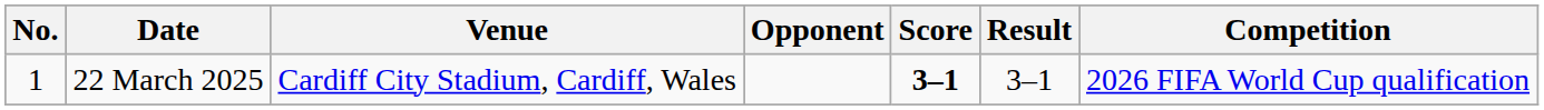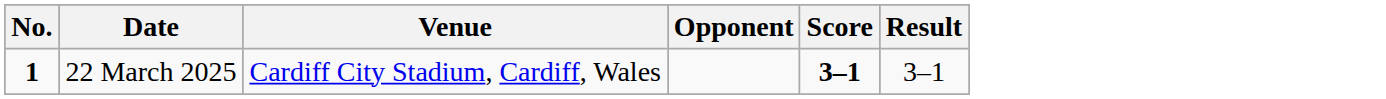- column: Competition | 2026 FIFA World Cup qualification
22 March 2025 | No.: normal -> bold
